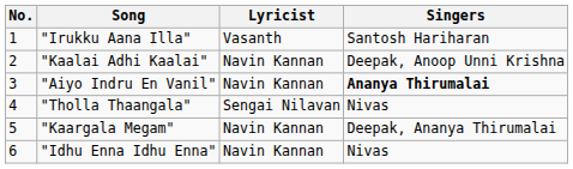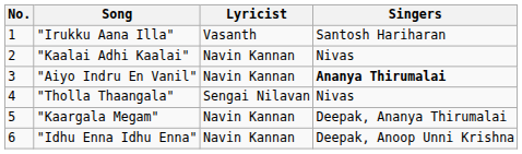"Kaalai Adhi Kaalai" | Singers: Deepak, Anoop Unni Krishna -> Nivas
"Idhu Enna Idhu Enna" | Singers: Nivas -> Deepak, Anoop Unni Krishna
